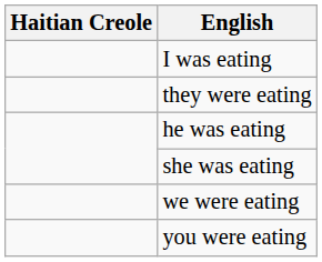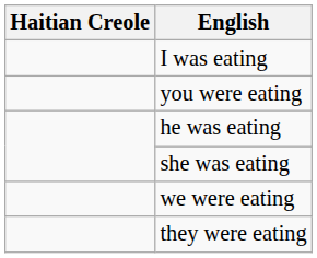rows swapped: you were eating <-> they were eating
